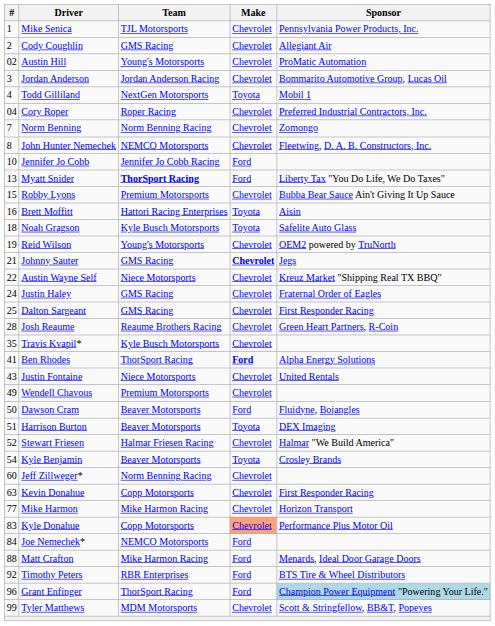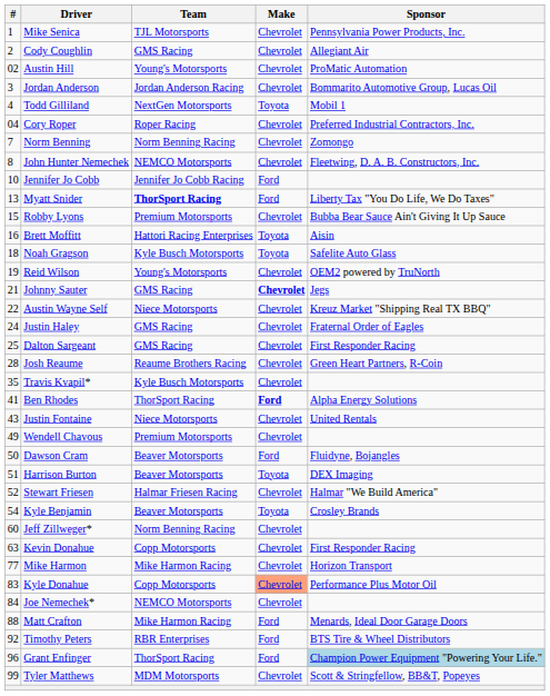Joe Nemechek* | Make: Ford -> Chevrolet
